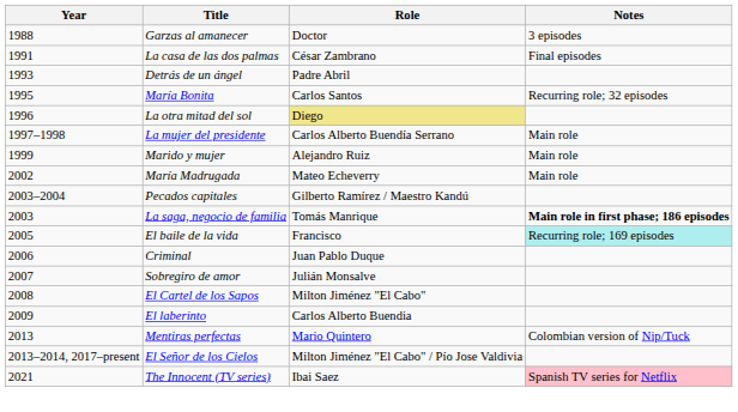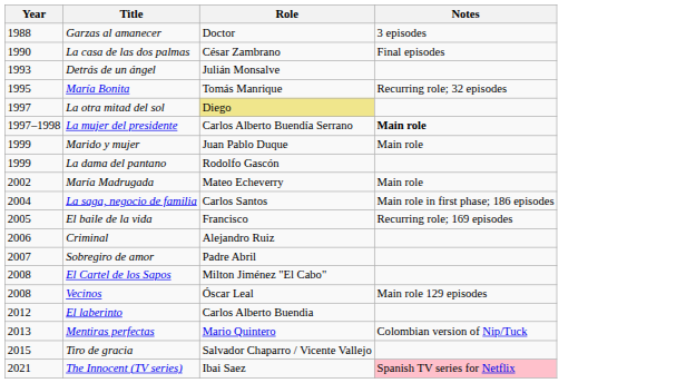La casa de las dos palmas | Year: 1991 -> 1990
Detrás de un ángel | Role: Padre Abril -> Julián Monsalve
María Bonita | Role: Carlos Santos -> Tomás Manrique
La otra mitad del sol | Year: 1996 -> 1997
La mujer del presidente | Notes: normal -> bold
Marido y mujer | Role: Alejandro Ruiz -> Juan Pablo Duque
+ row: 1999 | La dama del pantano | Rodolfo Gascón
- row: 2003–2004 | Pecados capitales | Gilberto Ramírez / Maestro Kandú
La saga, negocio de familia | Year: 2003 -> 2004
La saga, negocio de familia | Role: Tomás Manrique -> Carlos Santos
La saga, negocio de familia | Notes: bold -> normal
El baile de la vida | Notes: paleturquoise background -> no background
Criminal | Role: Juan Pablo Duque -> Alejandro Ruiz
Sobregiro de amor | Role: Julián Monsalve -> Padre Abril
+ row: 2008 | Vecinos | Óscar Leal | Main role 129 episodes
El laberinto | Year: 2009 -> 2012
- row: 2013–2014, 2017–present | El Señor de los Cielos | Milton Jiménez "El Cabo" / Pío Jose Valdivia
+ row: 2015 | Tiro de gracia | Salvador Chaparro / Vicente Vallejo
